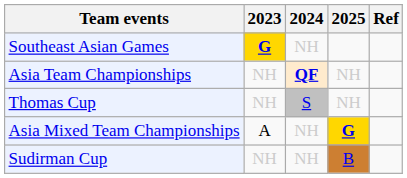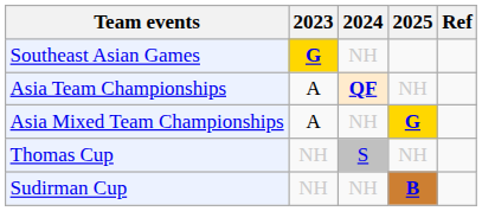Asia Team Championships | 2023: NH -> A
rows swapped: Asia Mixed Team Championships <-> Thomas Cup
Sudirman Cup | 2025: normal -> bold
